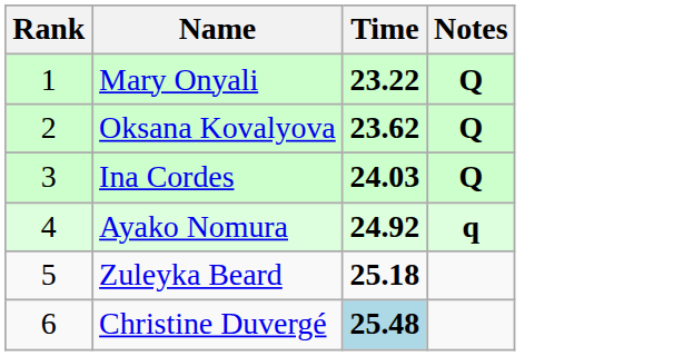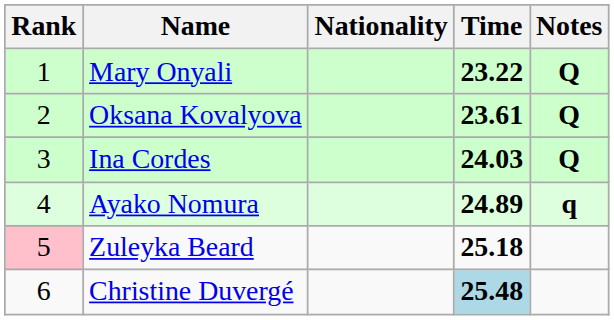+ column: Nationality
Oksana Kovalyova | Time: 23.62 -> 23.61
Ayako Nomura | Time: 24.92 -> 24.89
Zuleyka Beard | Rank: no background -> pink background
